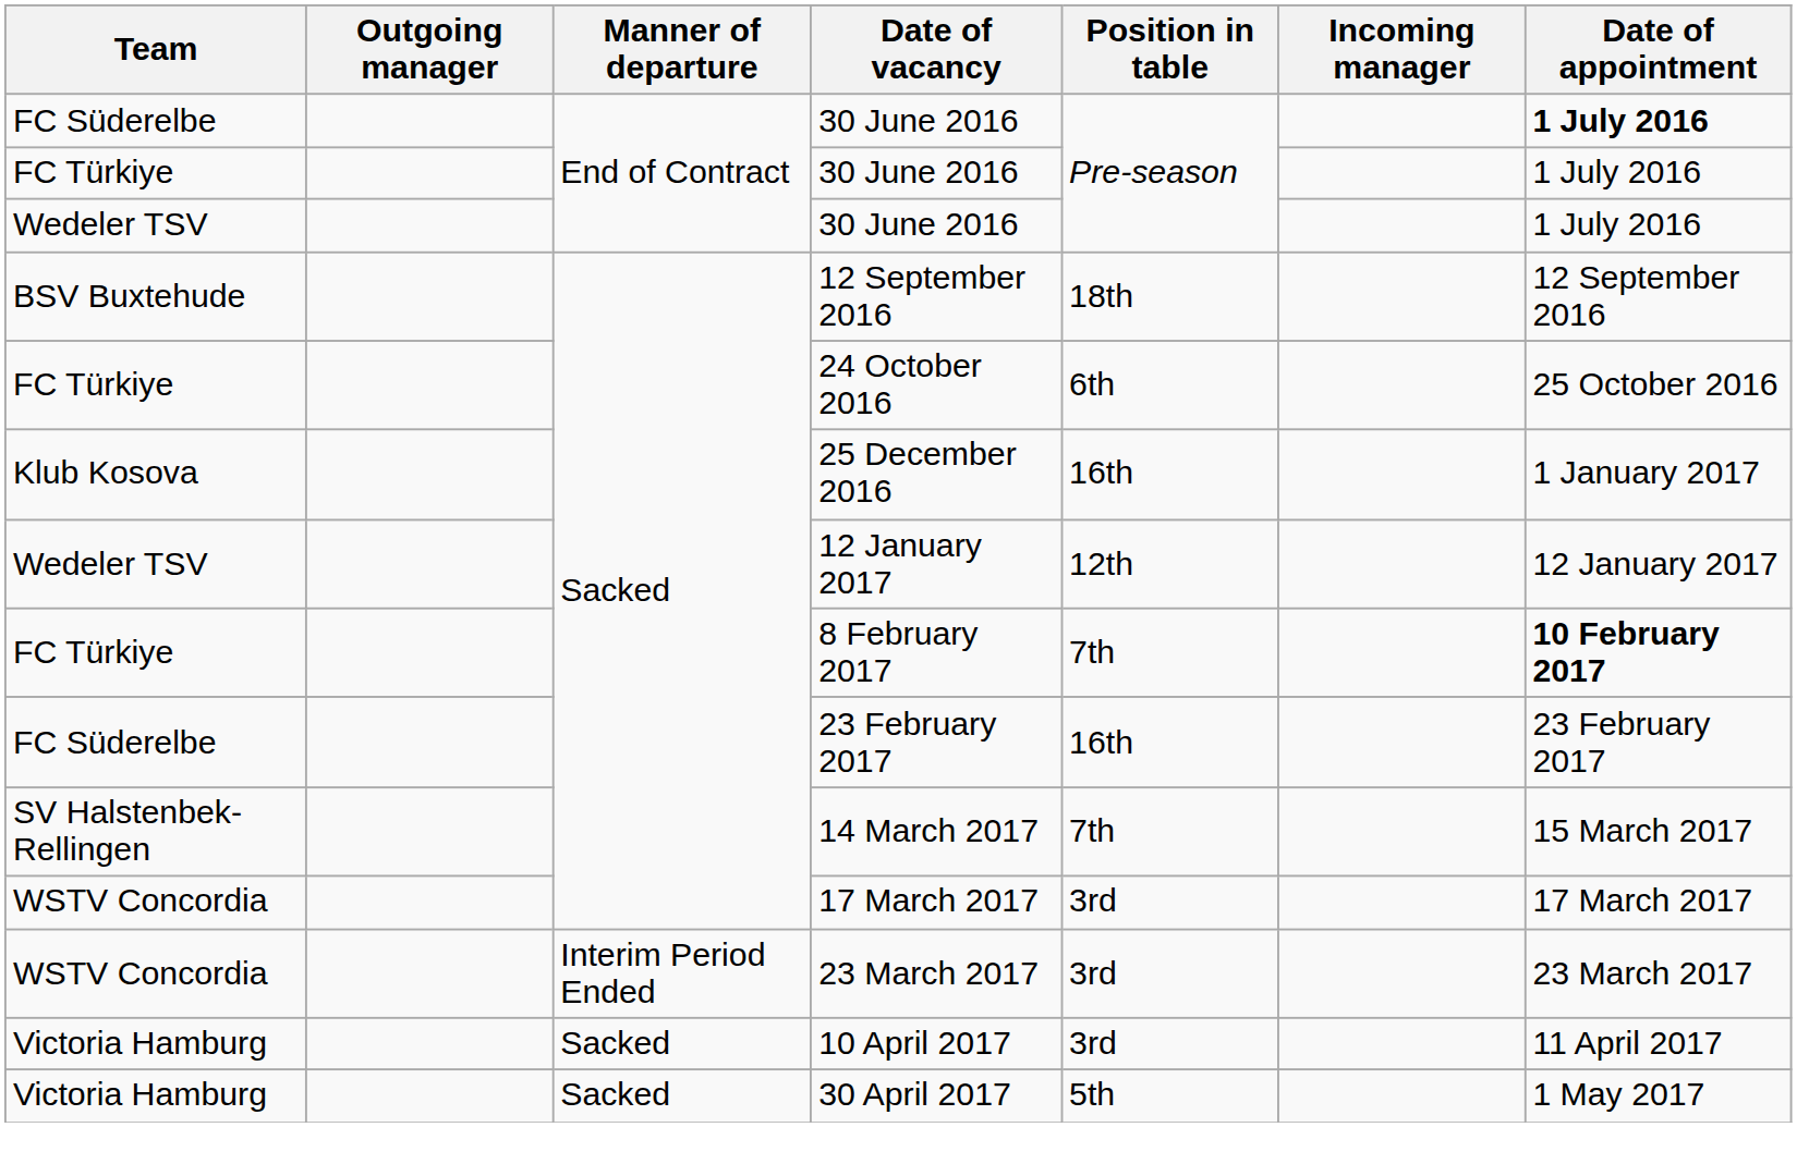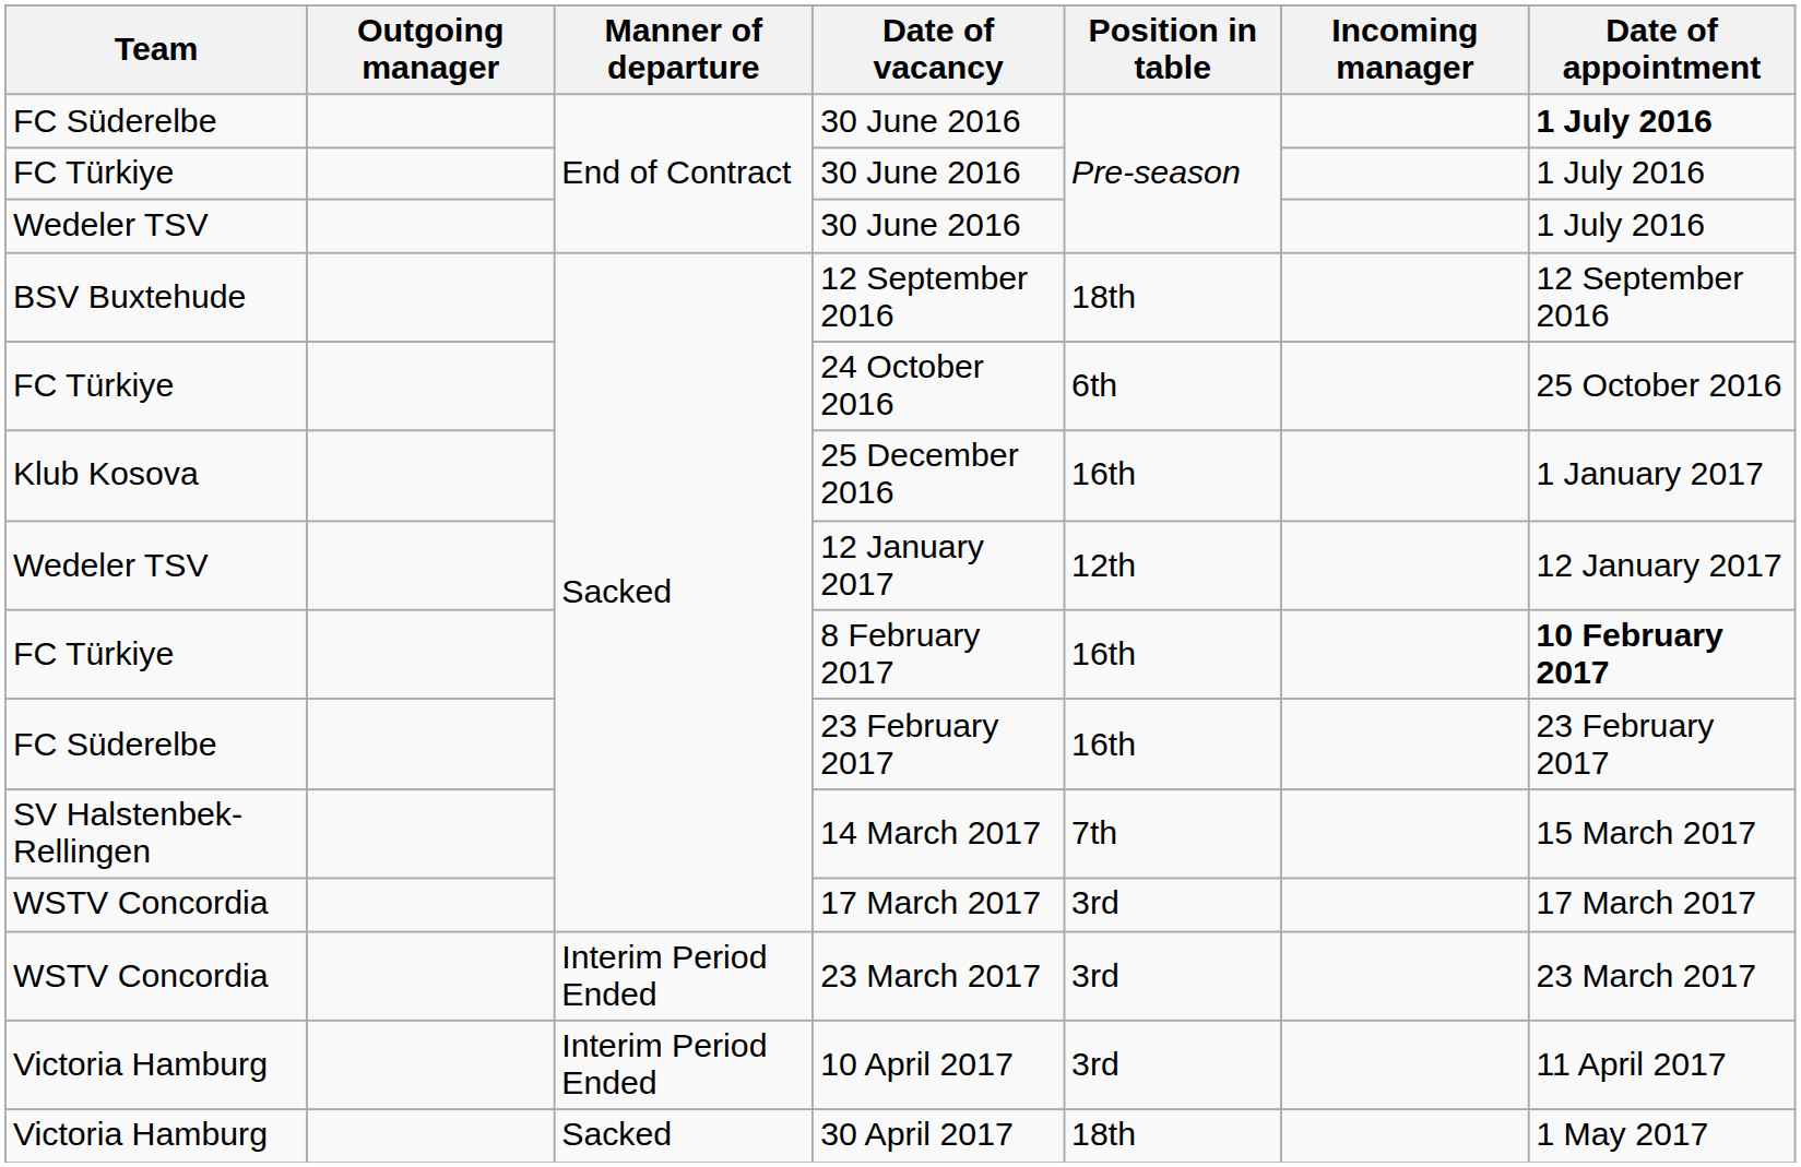8 February 2017 | Position in table: 7th -> 16th
10 April 2017 | Manner of departure: Sacked -> Interim Period Ended
30 April 2017 | Position in table: 5th -> 18th
